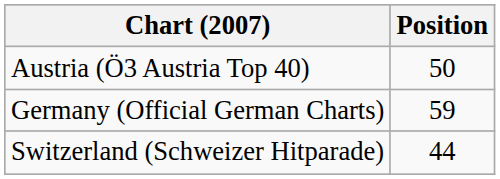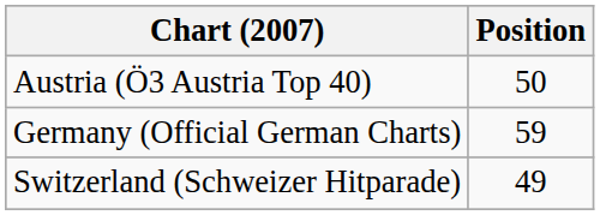Switzerland (Schweizer Hitparade) | Position: 44 -> 49
